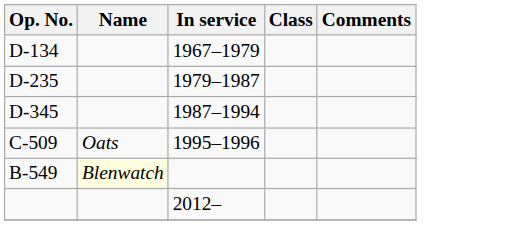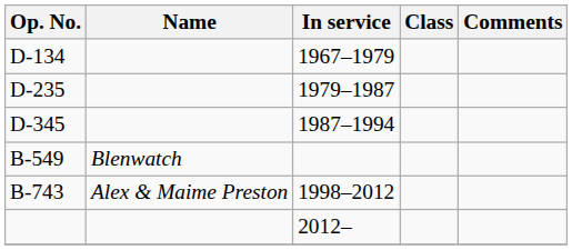- row: C-509 | Oats | 1995–1996
B-549 | Name: lightyellow background -> no background
+ row: B-743 | Alex & Maime Preston | 1998–2012
